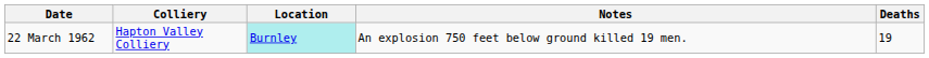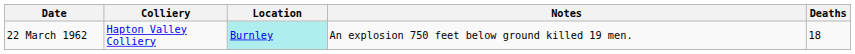22 March 1962 | Deaths: 19 -> 18
